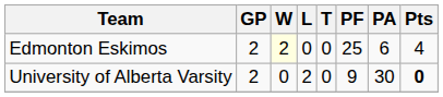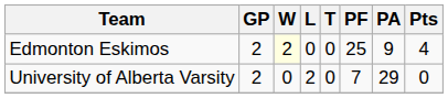Edmonton Eskimos | PA: 6 -> 9
University of Alberta Varsity | PF: 9 -> 7
University of Alberta Varsity | PA: 30 -> 29
University of Alberta Varsity | Pts: bold -> normal
